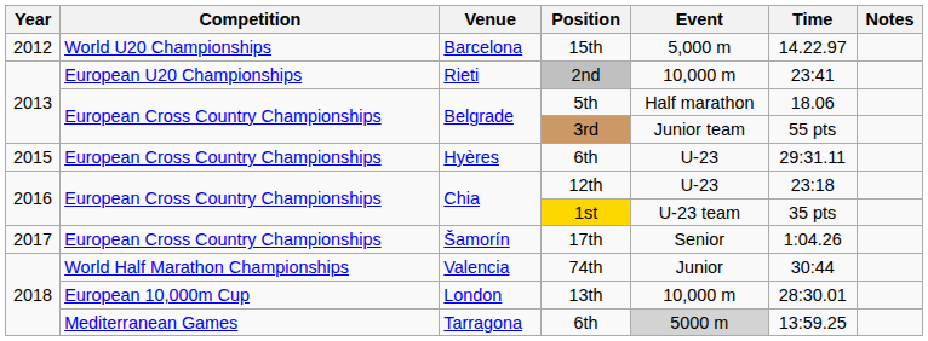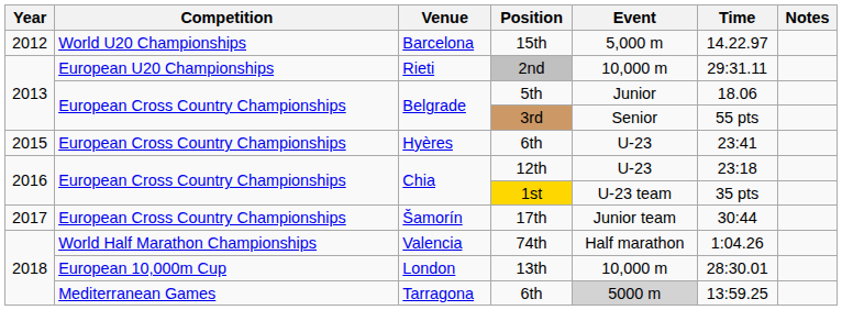2nd | Time: 23:41 -> 29:31.11
5th | Event: Half marathon -> Junior
3rd | Event: Junior team -> Senior
Hyères / 6th | Time: 29:31.11 -> 23:41
17th | Event: Senior -> Junior team
17th | Time: 1:04.26 -> 30:44
74th | Event: Junior -> Half marathon
74th | Time: 30:44 -> 1:04.26
